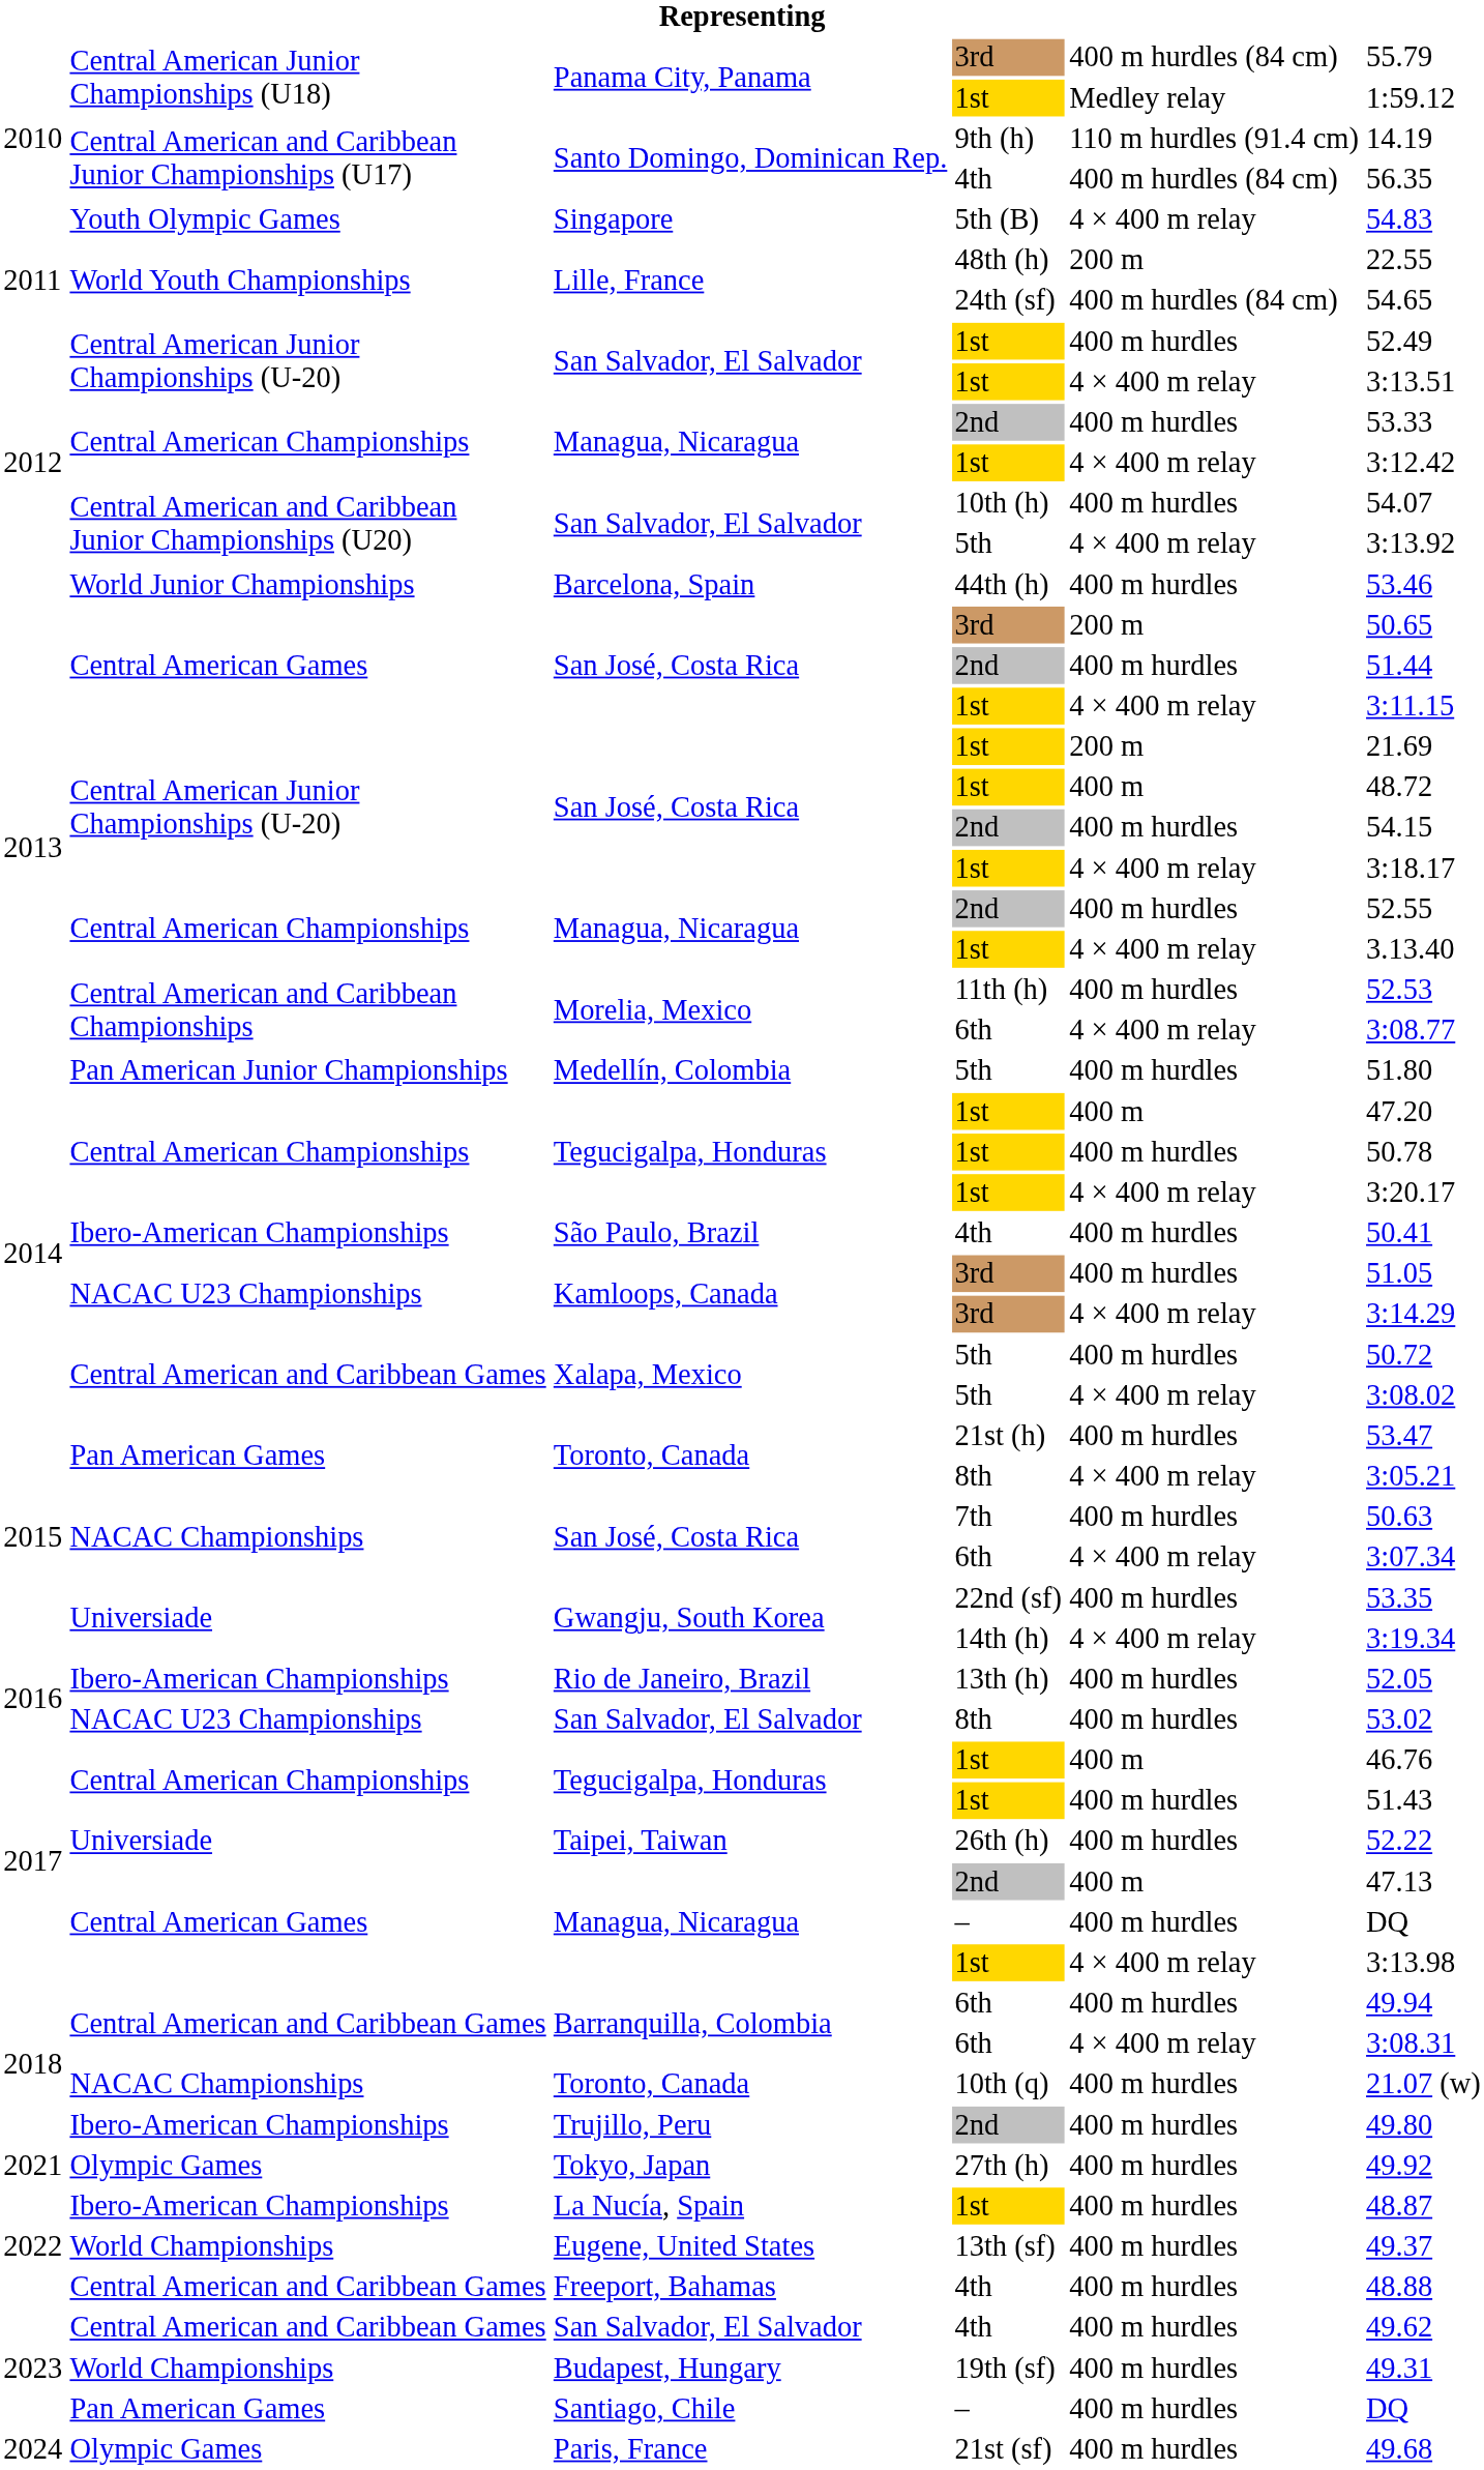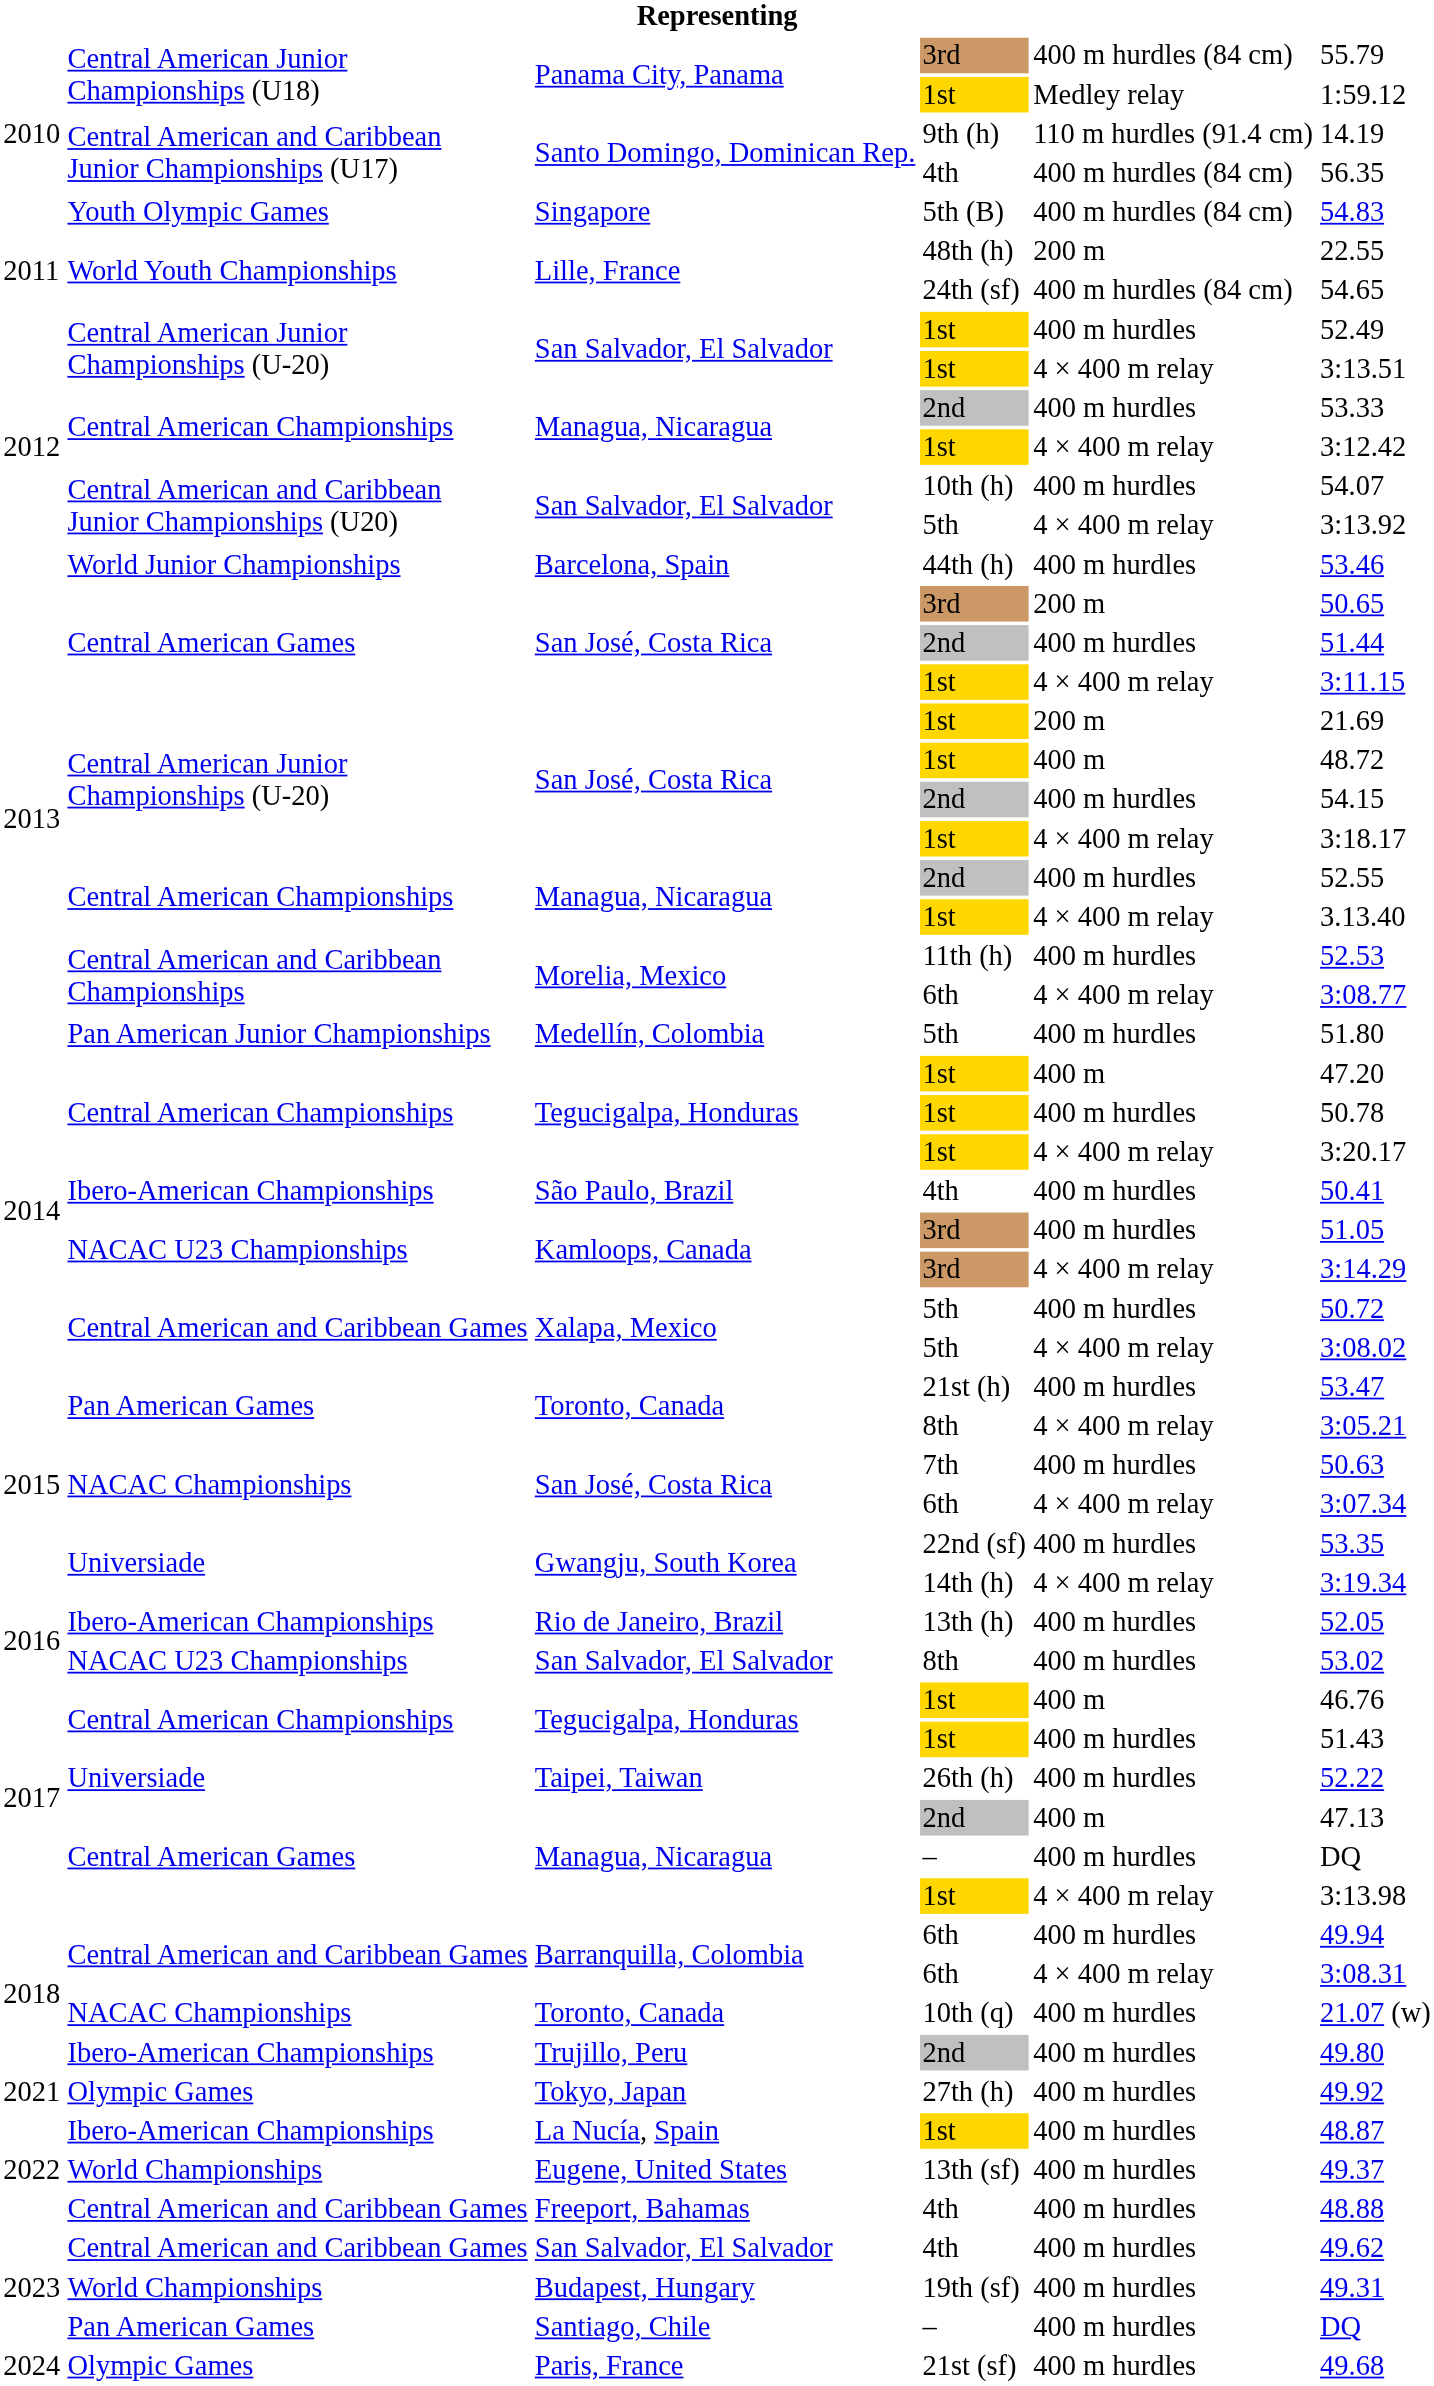Singapore | column 5: 4 × 400 m relay -> 400 m hurdles (84 cm)
